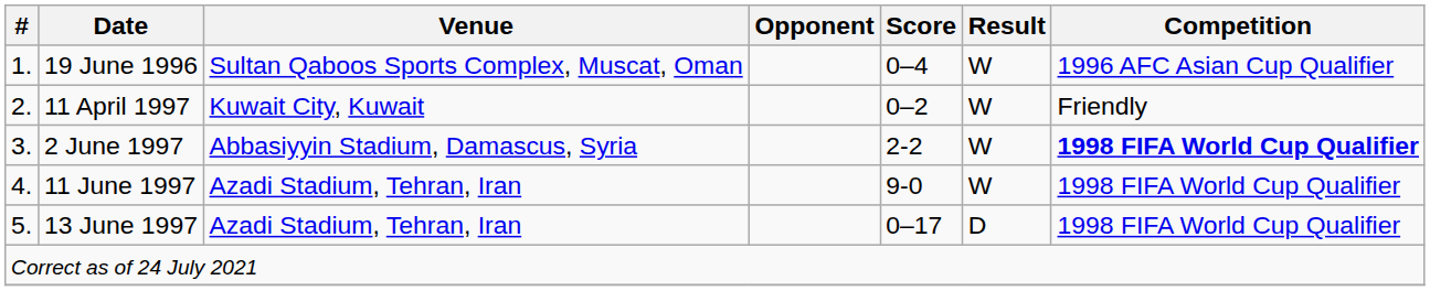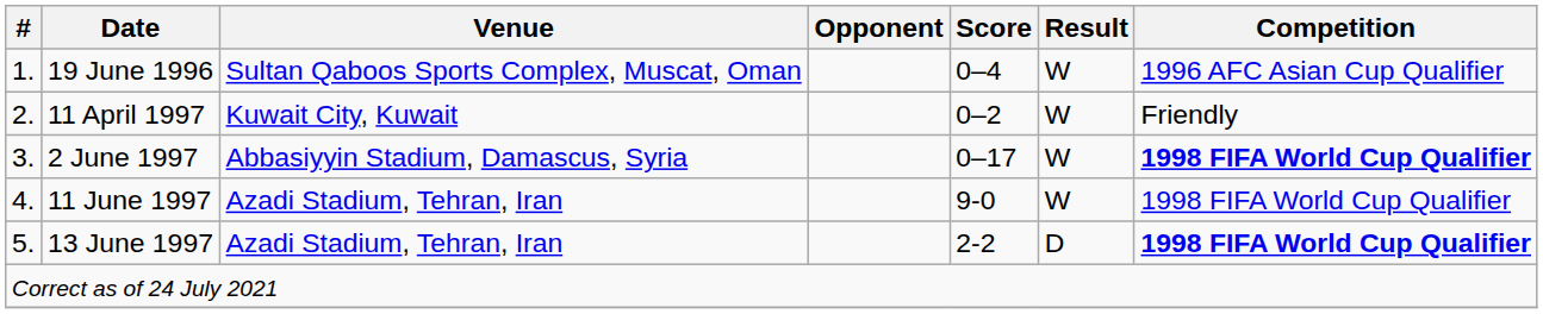2 June 1997 | Score: 2-2 -> 0–17
13 June 1997 | Score: 0–17 -> 2-2
13 June 1997 | Competition: normal -> bold
